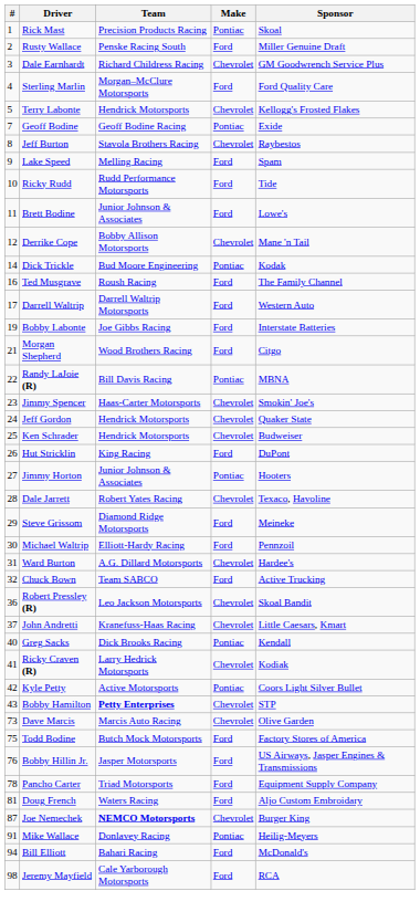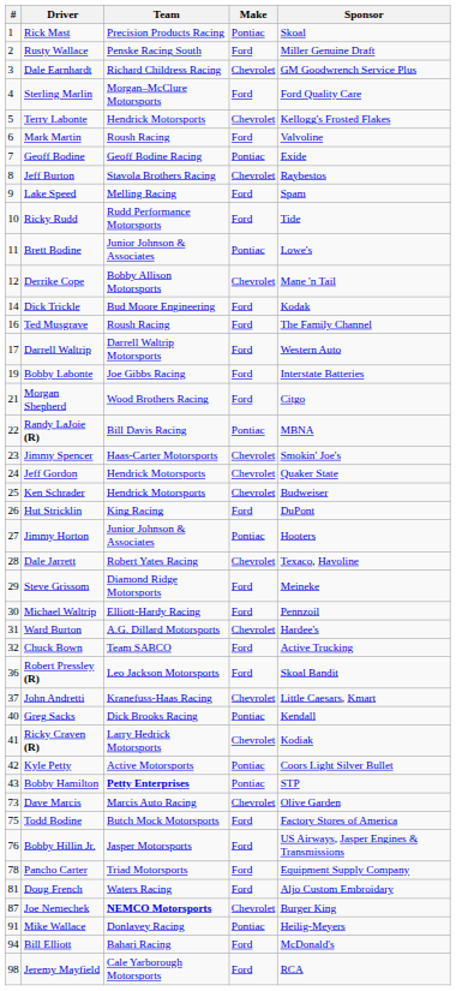+ row: 6 | Mark Martin | Roush Racing | Ford | Valvoline
Brett Bodine | Make: Ford -> Pontiac
Dick Trickle | Make: Pontiac -> Ford
Robert Pressley (R) | Make: Chevrolet -> Ford
Bobby Hamilton | Make: Chevrolet -> Pontiac
